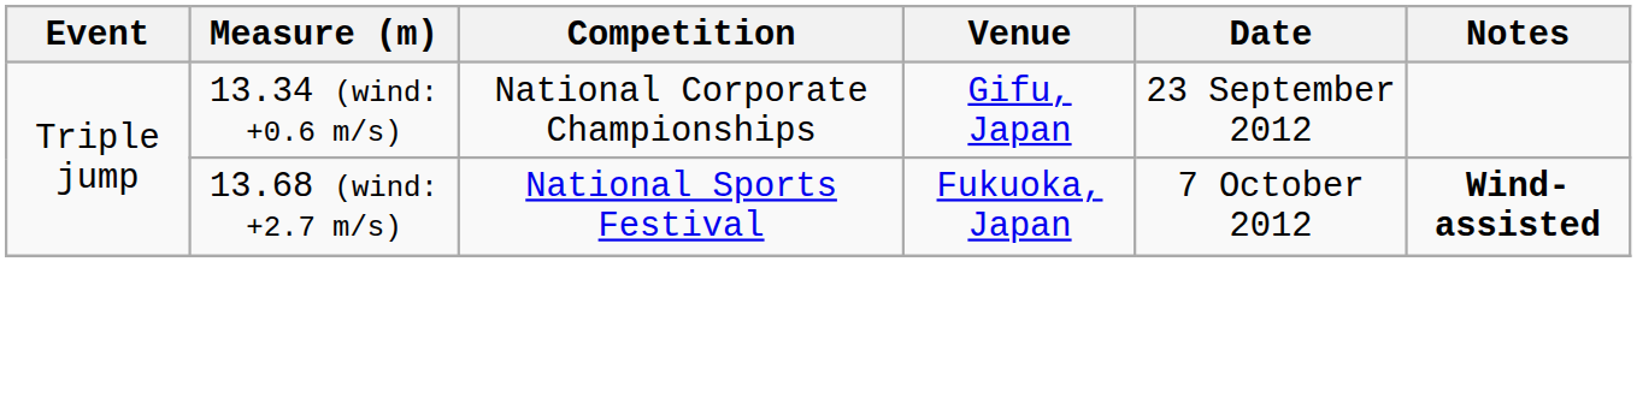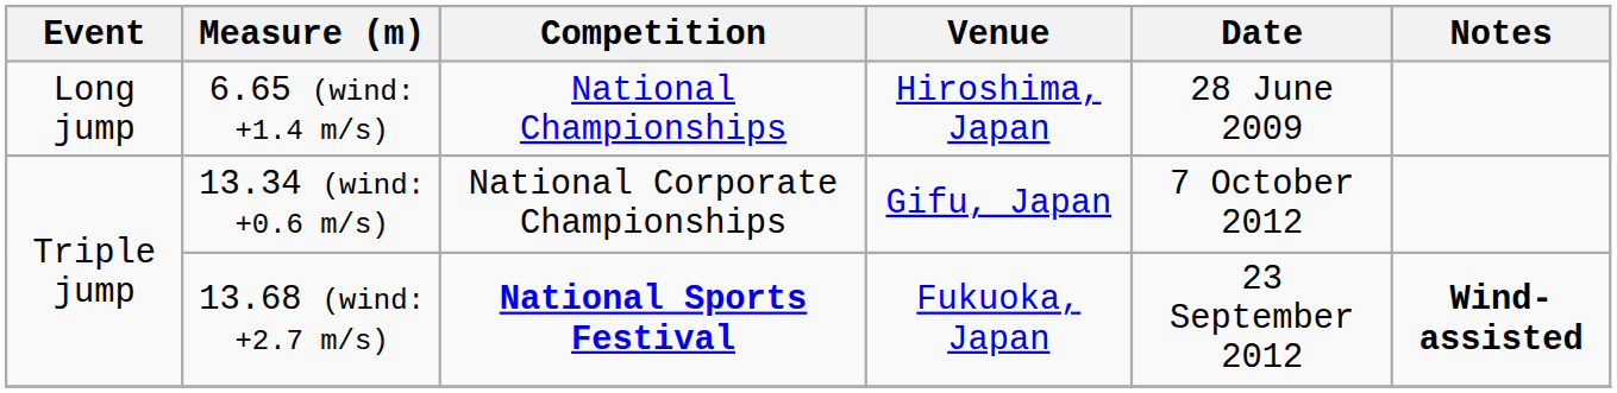+ row: Long jump | 6.65 (wind: +1.4 m/s) | National Championships | Hiroshima, Japan | 28 June 2009
13.34 (wind: +0.6 m/s) | Date: 23 September 2012 -> 7 October 2012
13.68 (wind: +2.7 m/s) | Competition: normal -> bold
13.68 (wind: +2.7 m/s) | Date: 7 October 2012 -> 23 September 2012
